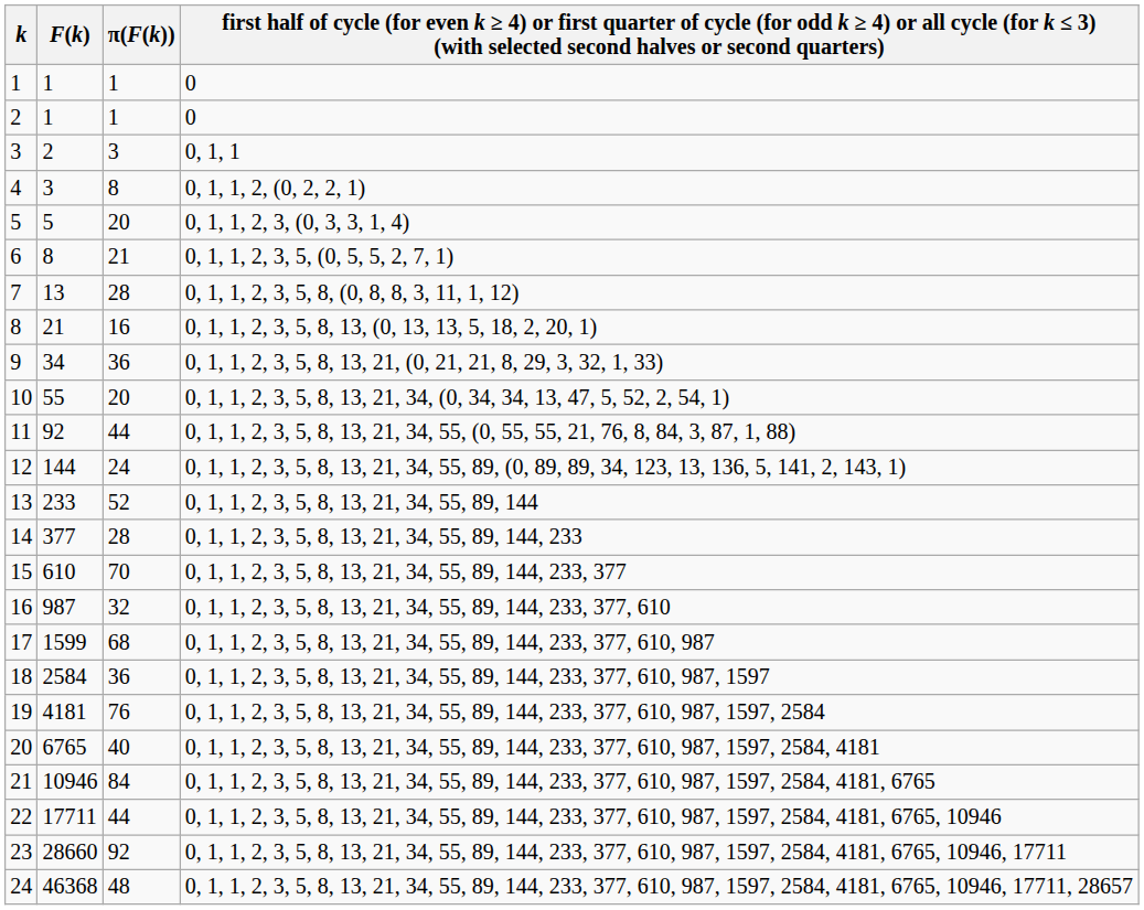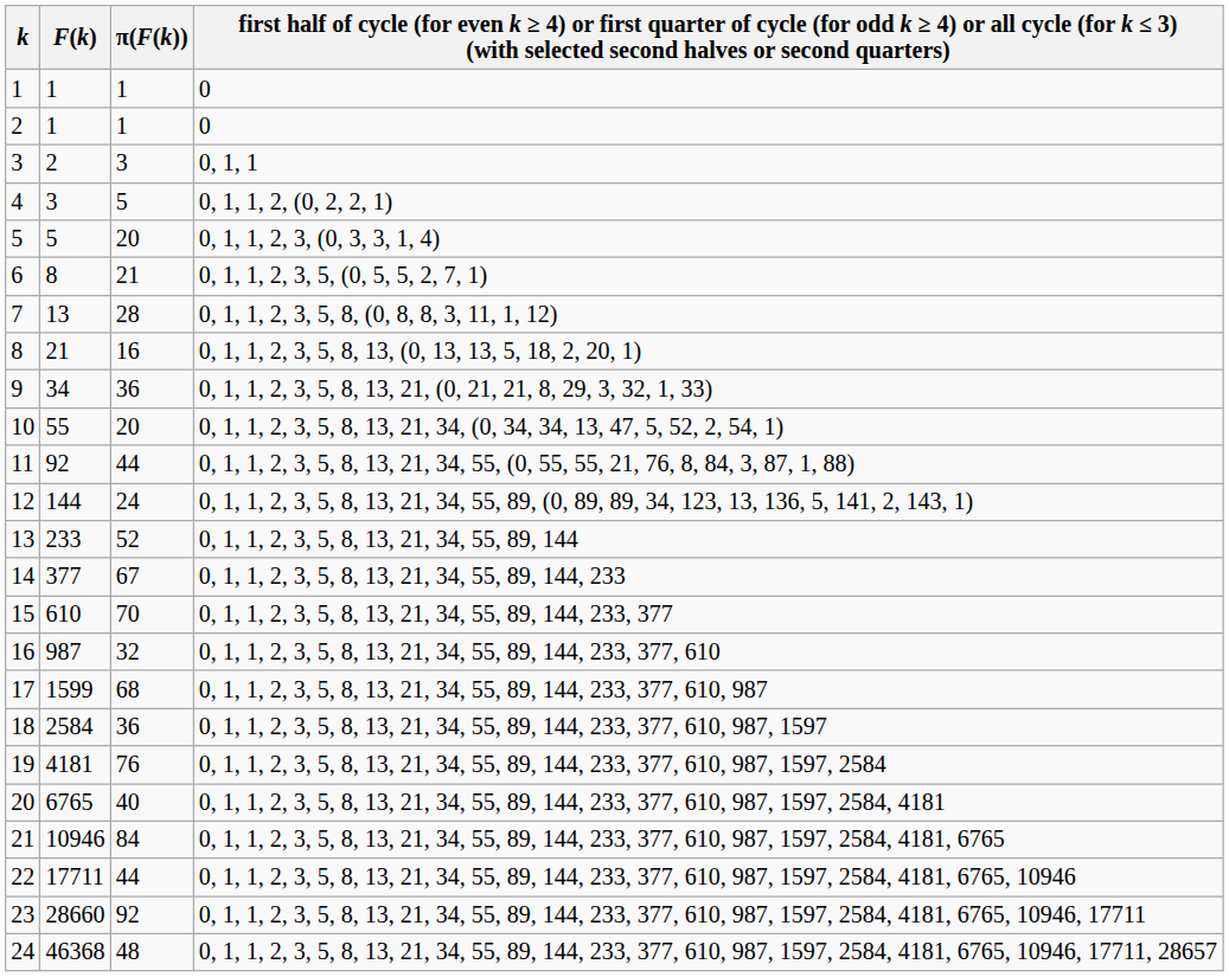4 | π(F(k)): 8 -> 5
14 | π(F(k)): 28 -> 67
